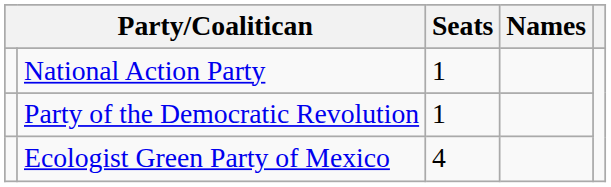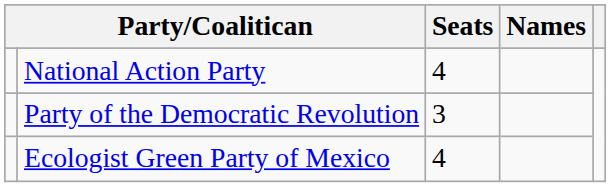National Action Party | Seats: 1 -> 4
Party of the Democratic Revolution | Seats: 1 -> 3
